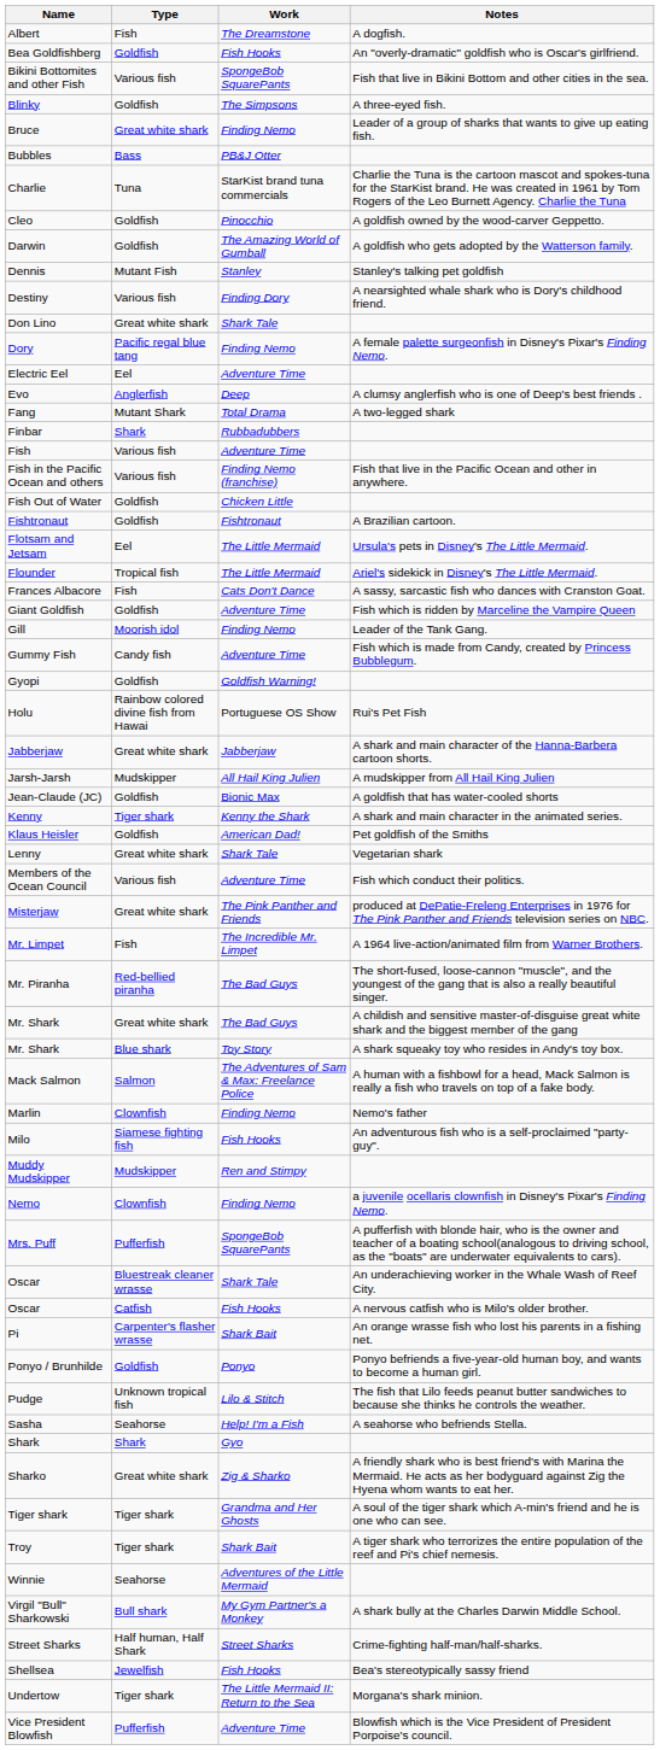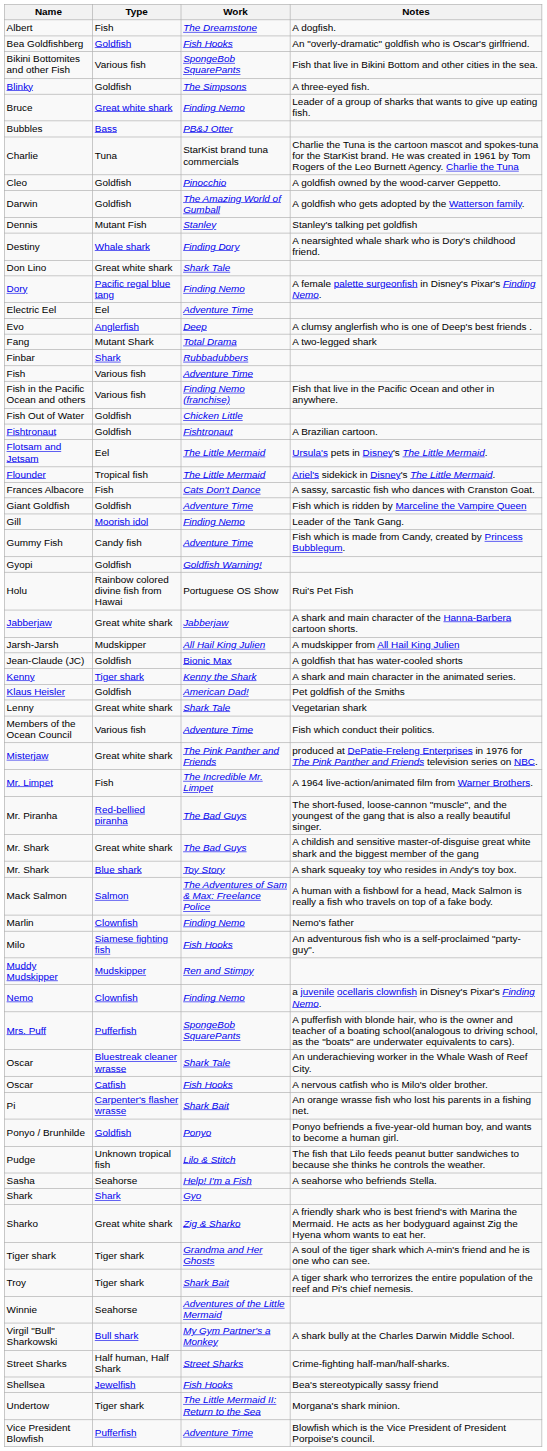Destiny | Type: Various fish -> Whale shark
